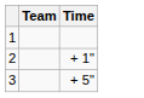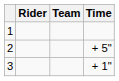+ column: Rider
2 | Time: + 1" -> + 5"
3 | Time: + 5" -> + 1"
